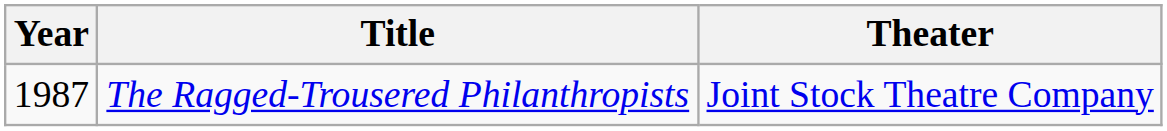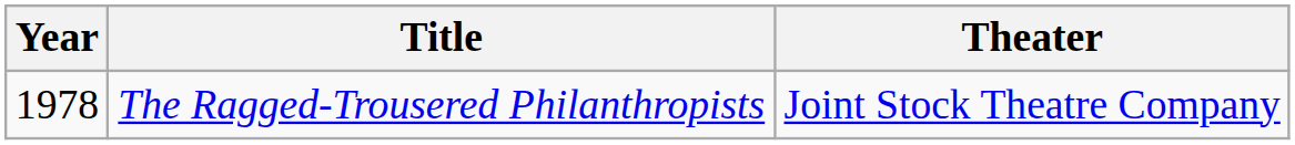The Ragged-Trousered Philanthropists | Year: 1987 -> 1978
